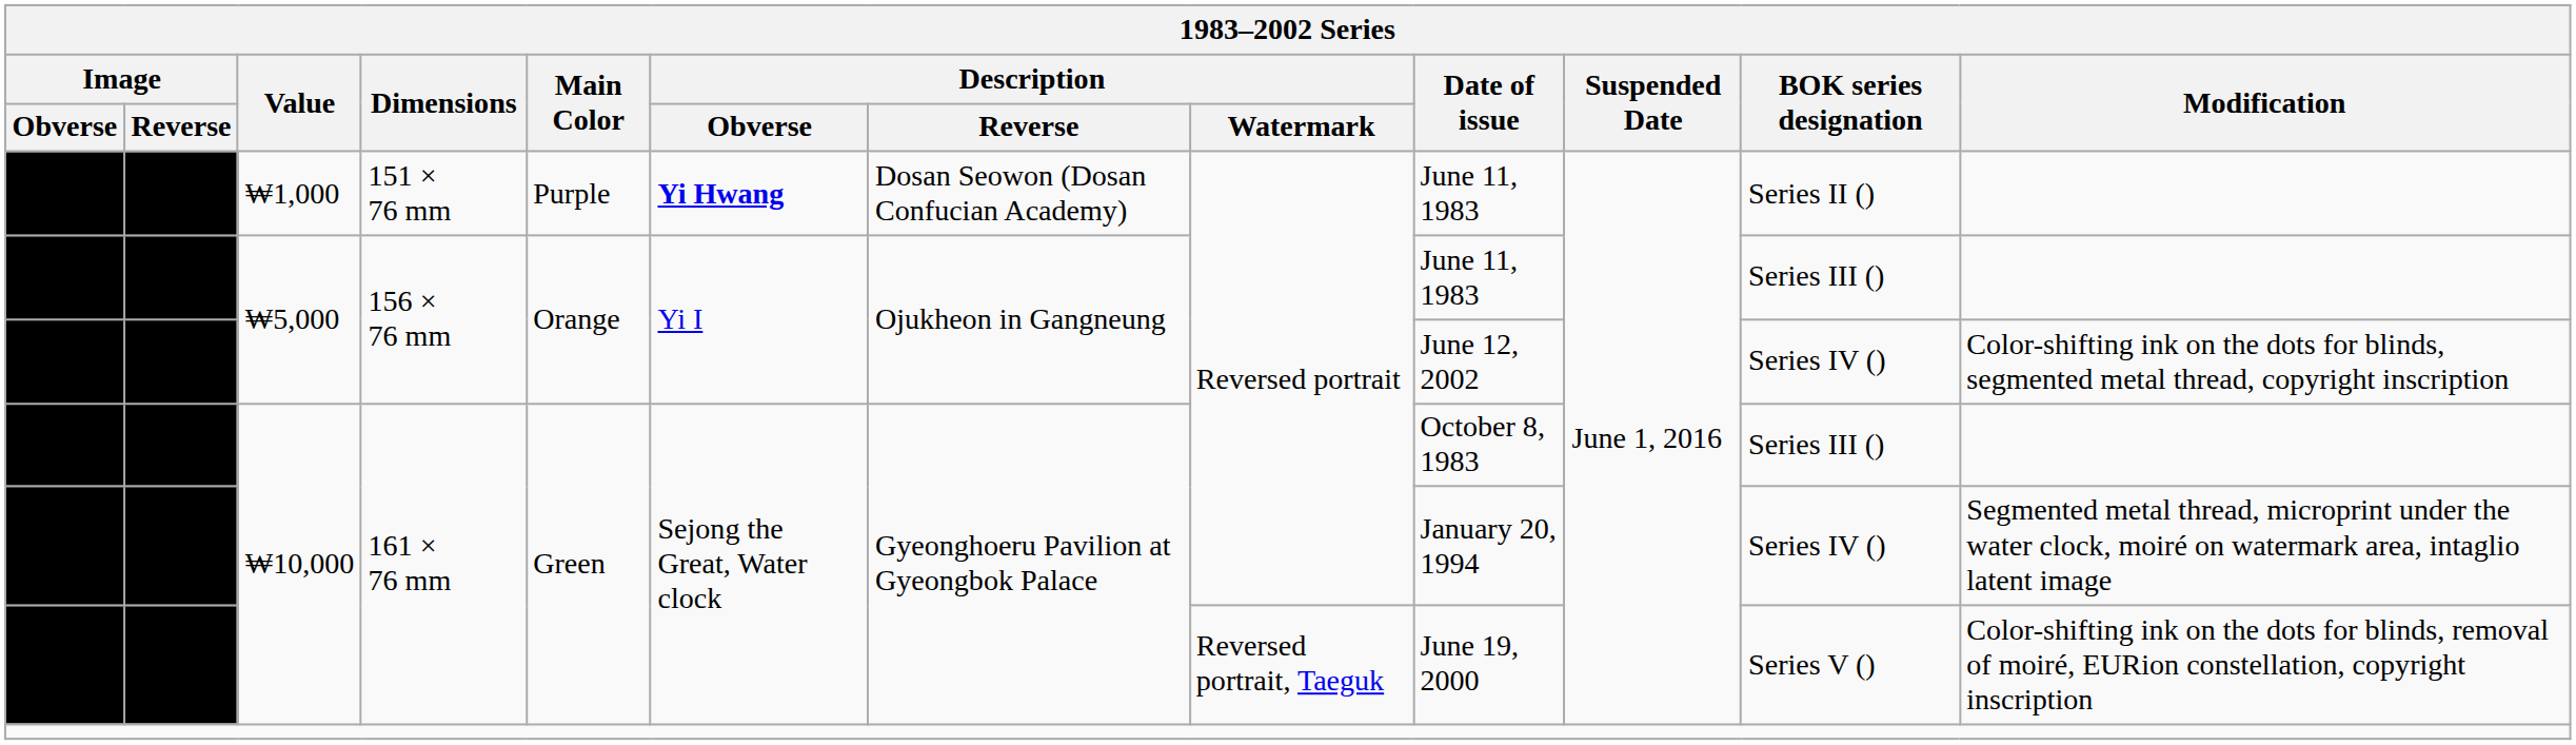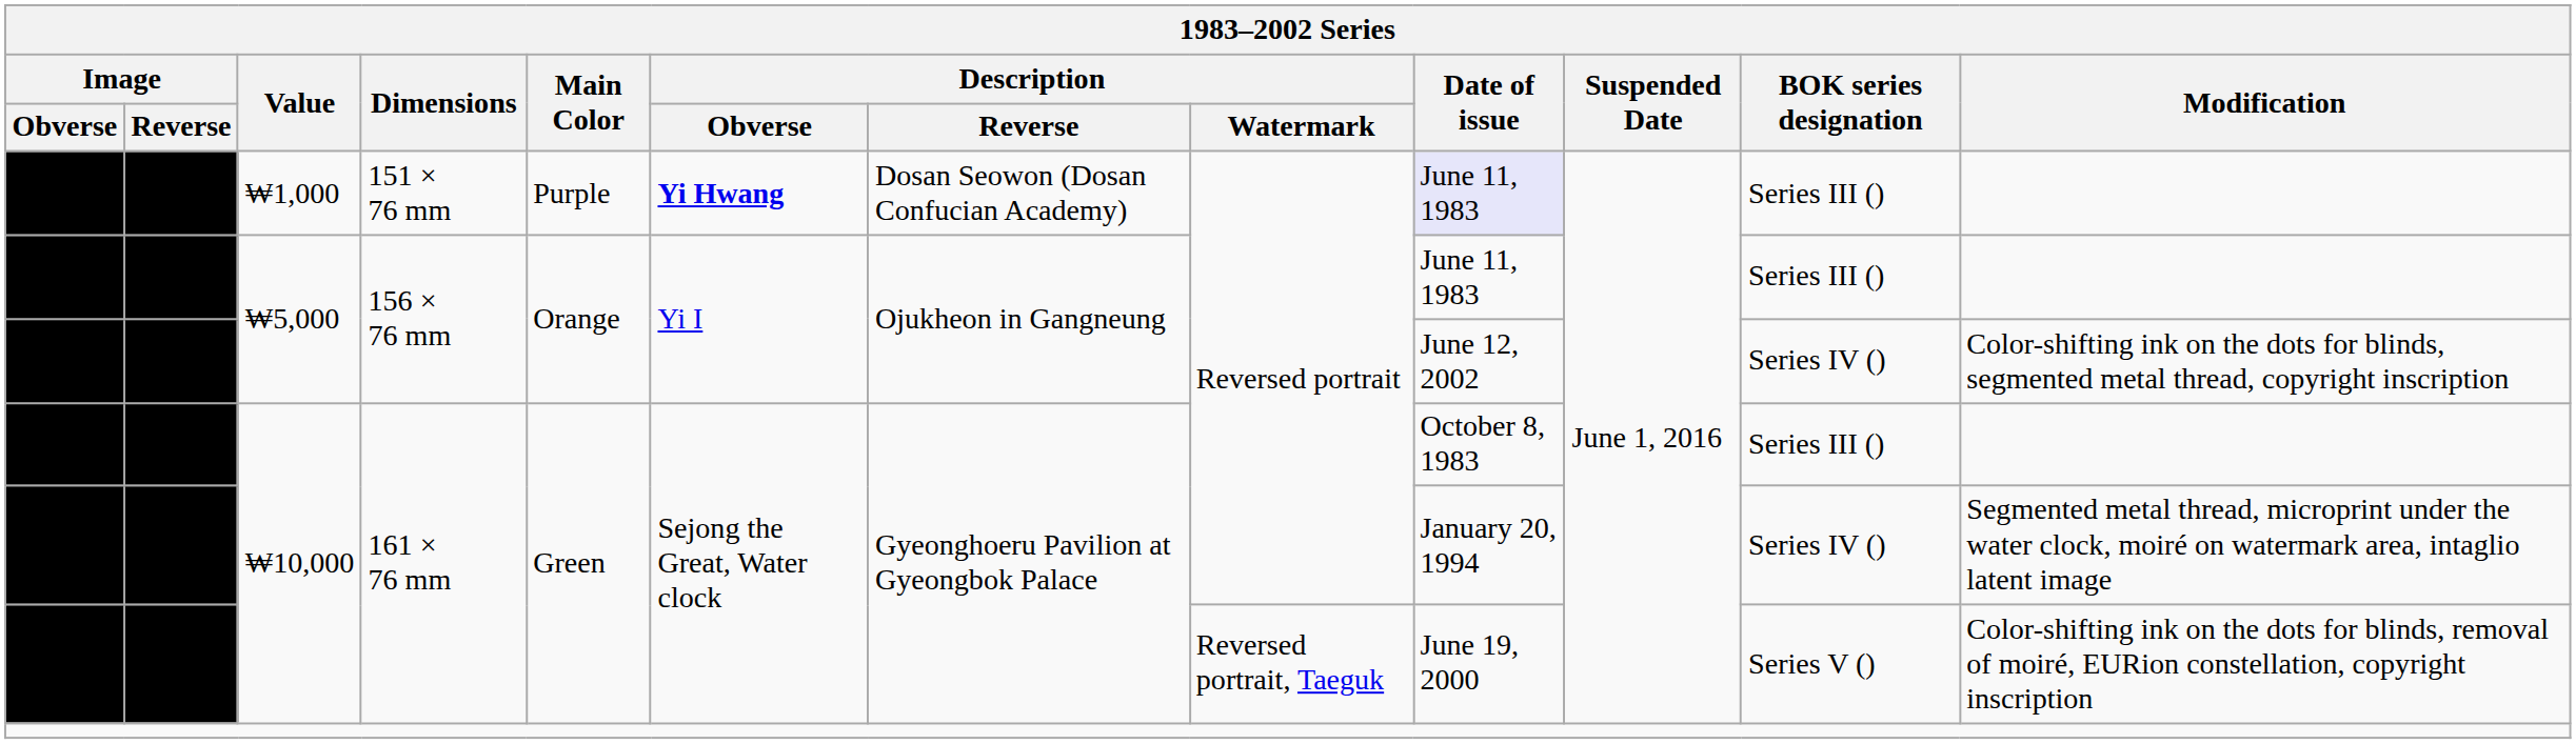₩1,000 | Date of issue: no background -> lavender background
₩1,000 | BOK series designation: Series II () -> Series III ()
